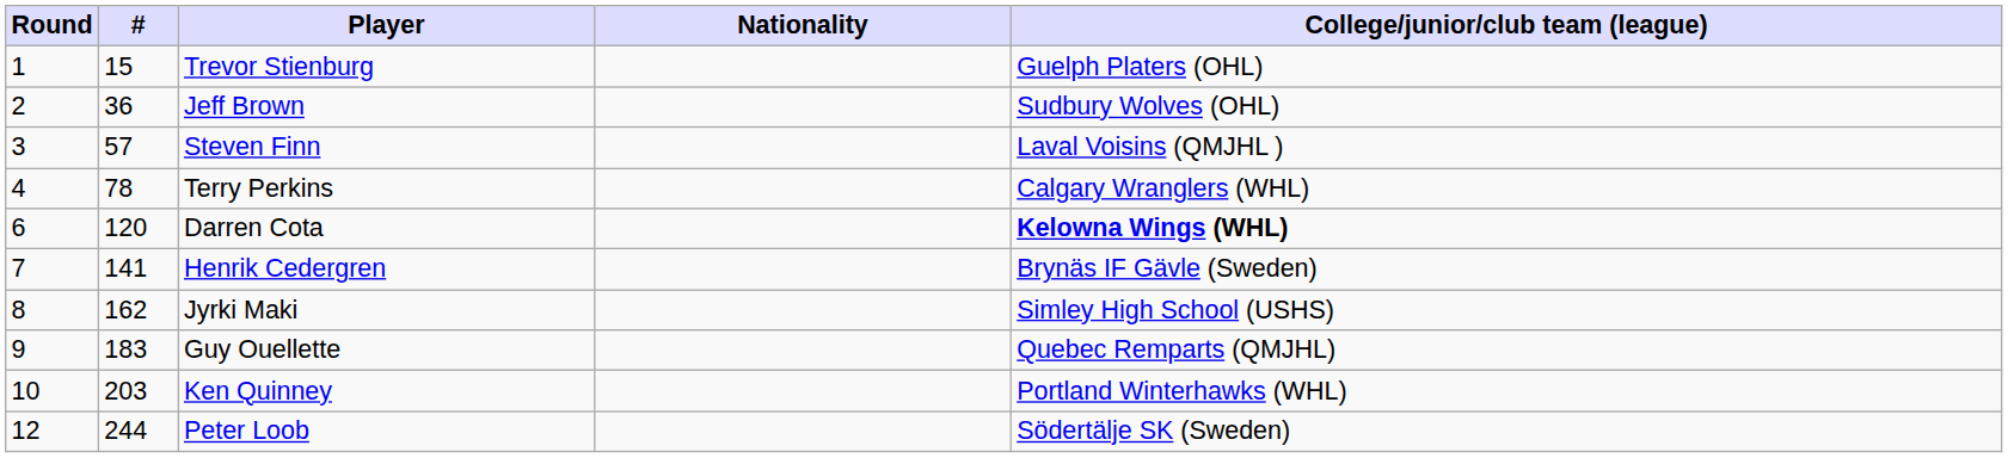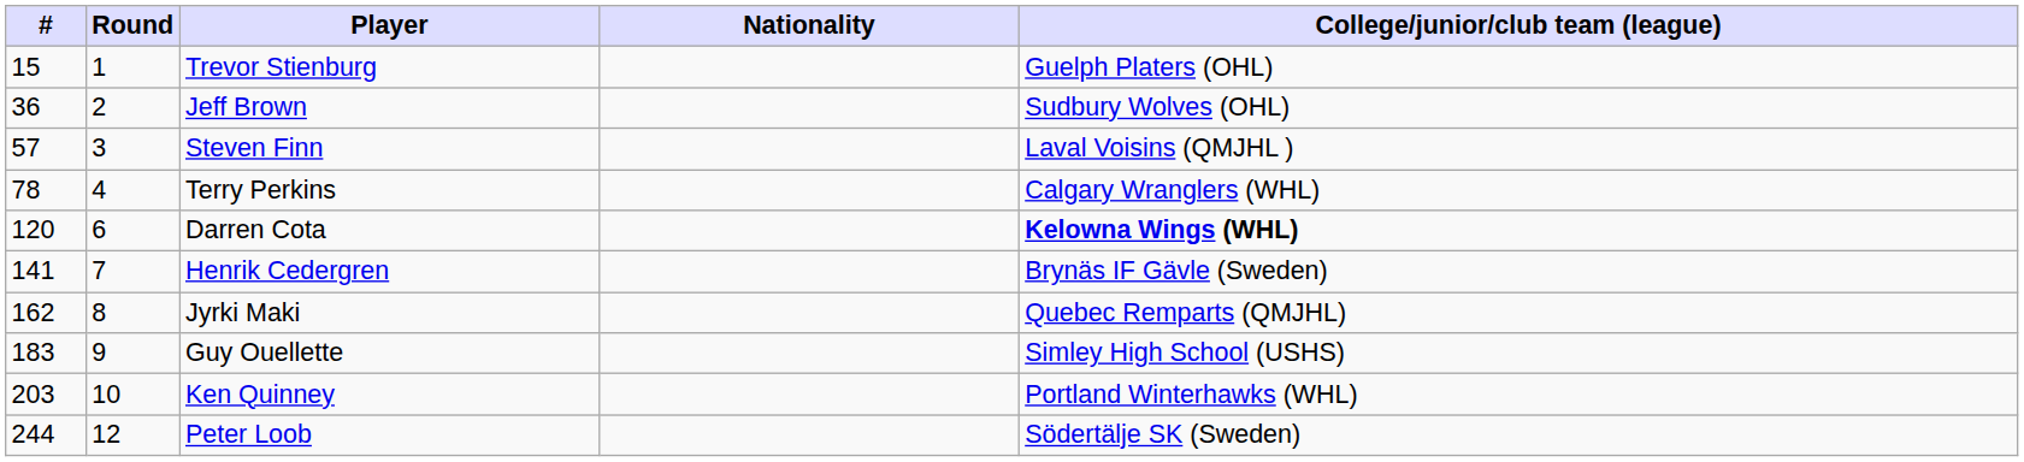columns swapped: Round <-> #
Jyrki Maki | College/junior/club team (league): Simley High School (USHS) -> Quebec Remparts (QMJHL)
Guy Ouellette | College/junior/club team (league): Quebec Remparts (QMJHL) -> Simley High School (USHS)
